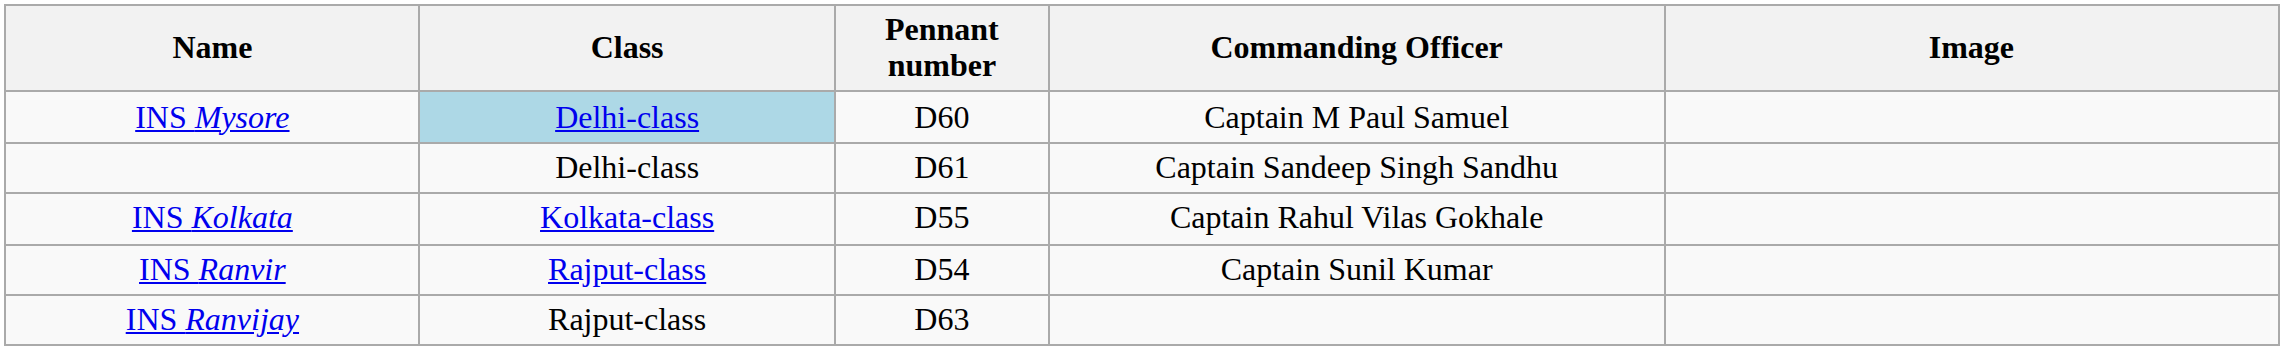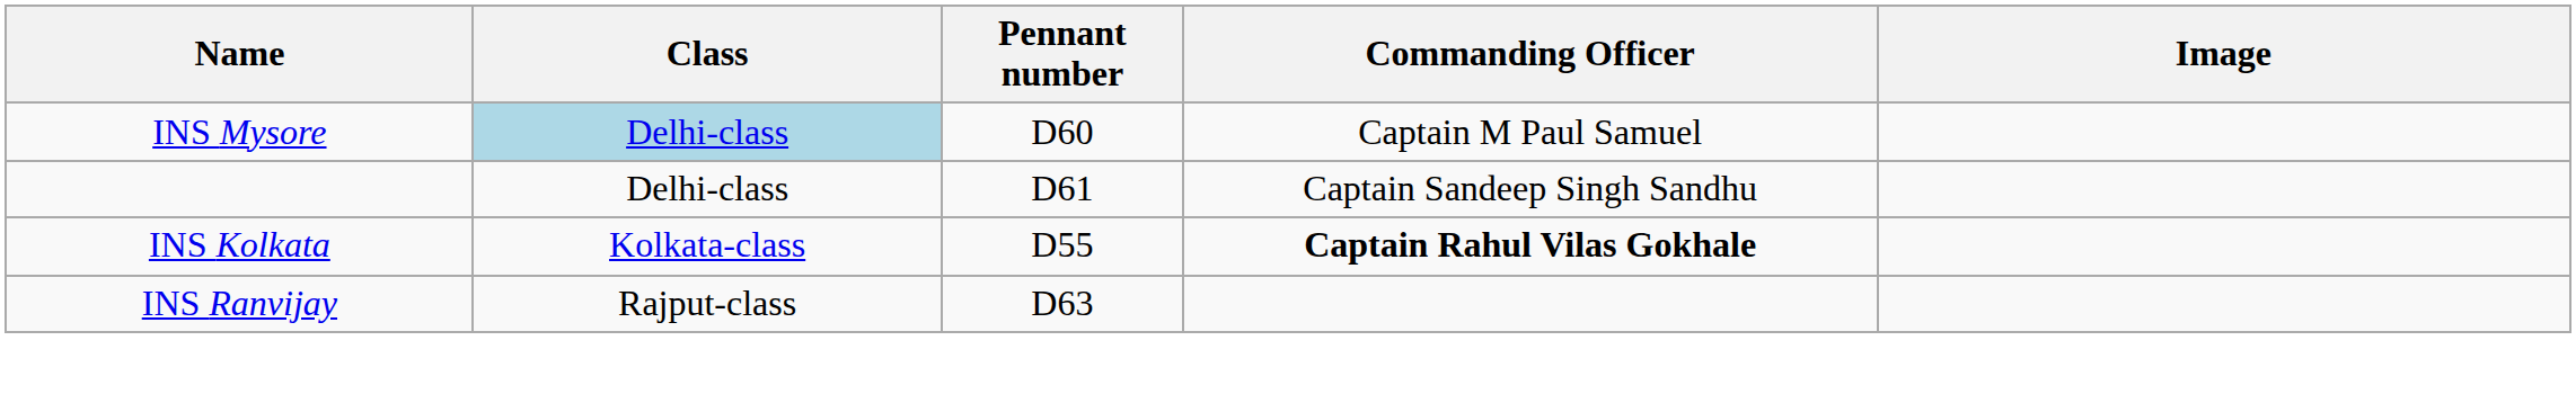INS Kolkata | Commanding Officer: normal -> bold
- row: INS Ranvir | Rajput-class | D54 | Captain Sunil Kumar
